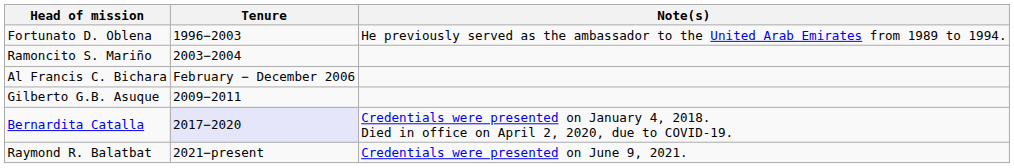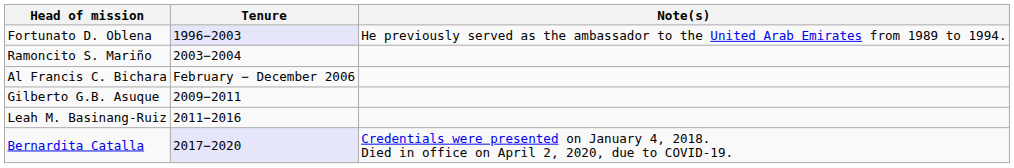Fortunato D. Oblena | Tenure: no background -> lavender background
+ row: Leah M. Basinang-Ruiz | 2011−2016
- row: Raymond R. Balatbat | 2021−present | Credentials were presented on June 9, 2021.
